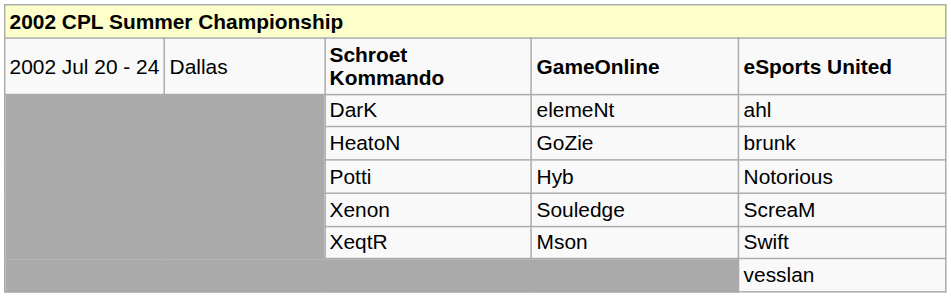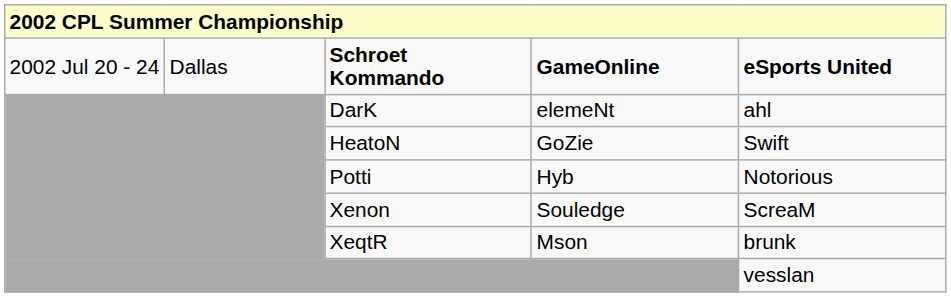HeatoN | column 5: brunk -> Swift
XeqtR | column 5: Swift -> brunk
